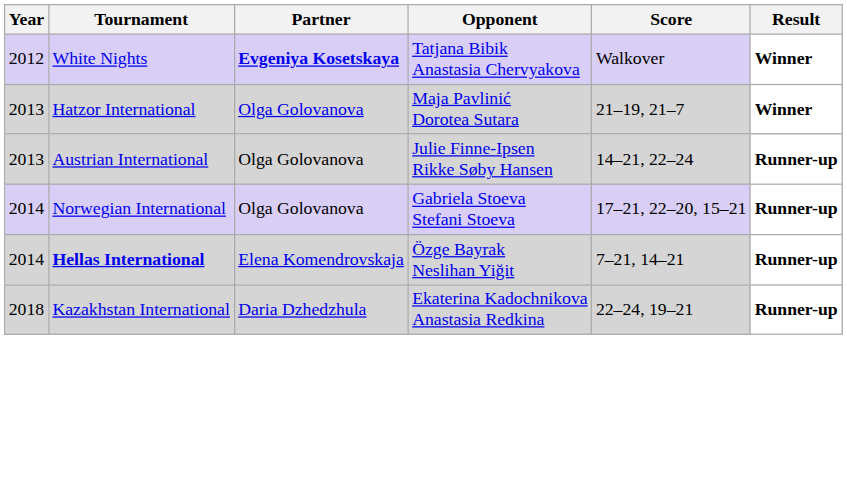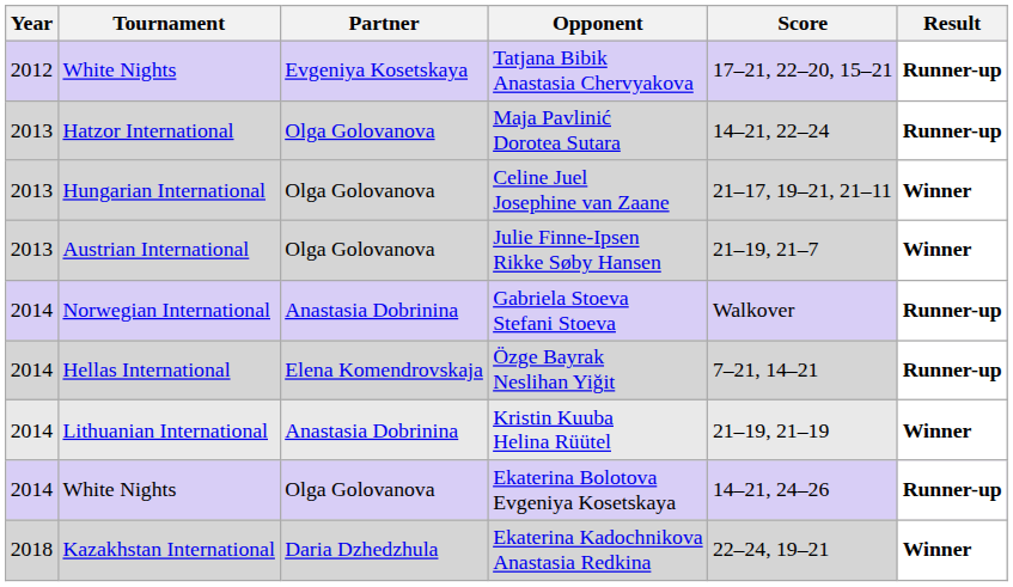Tatjana Bibik Anastasia Chervyakova | Partner: bold -> normal
Tatjana Bibik Anastasia Chervyakova | Score: Walkover -> 17–21, 22–20, 15–21
Tatjana Bibik Anastasia Chervyakova | Result: Winner -> Runner-up
Maja Pavlinić Dorotea Sutara | Score: 21–19, 21–7 -> 14–21, 22–24
Maja Pavlinić Dorotea Sutara | Result: Winner -> Runner-up
+ row: 2013 | Hungarian International | Olga Golovanova | Celine Juel Josephine van Zaane | 21–17, 19–21, 21–11 | Winner
Julie Finne-Ipsen Rikke Søby Hansen | Score: 14–21, 22–24 -> 21–19, 21–7
Julie Finne-Ipsen Rikke Søby Hansen | Result: Runner-up -> Winner
Gabriela Stoeva Stefani Stoeva | Partner: Olga Golovanova -> Anastasia Dobrinina
Gabriela Stoeva Stefani Stoeva | Score: 17–21, 22–20, 15–21 -> Walkover
Özge Bayrak Neslihan Yiğit | Tournament: bold -> normal
+ row: 2014 | Lithuanian International | Anastasia Dobrinina | Kristin Kuuba Helina Rüütel | 21–19, 21–19 | Winner
+ row: 2014 | White Nights | Olga Golovanova | Ekaterina Bolotova Evgeniya Kosetskaya | 14–21, 24–26 | Runner-up
Ekaterina Kadochnikova Anastasia Redkina | Result: Runner-up -> Winner
